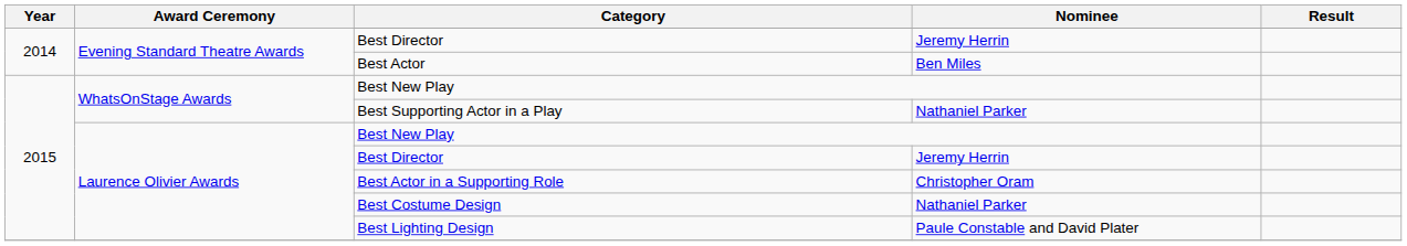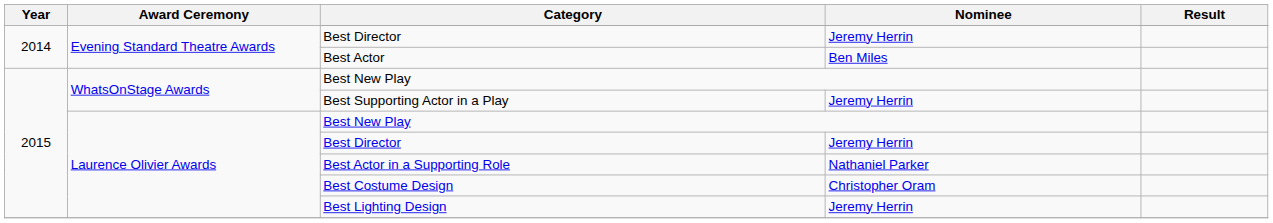Best Supporting Actor in a Play | Nominee: Nathaniel Parker -> Jeremy Herrin
Best Actor in a Supporting Role | Nominee: Christopher Oram -> Nathaniel Parker
Best Costume Design | Nominee: Nathaniel Parker -> Christopher Oram
Best Lighting Design | Nominee: Paule Constable and David Plater -> Jeremy Herrin
